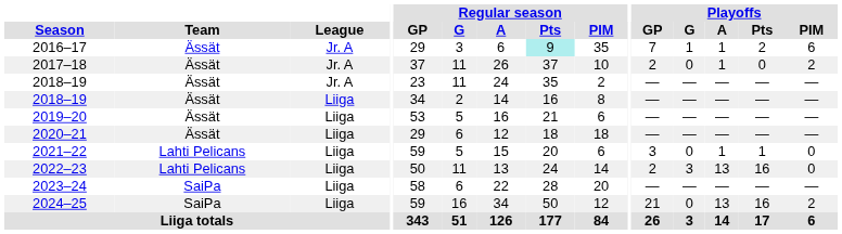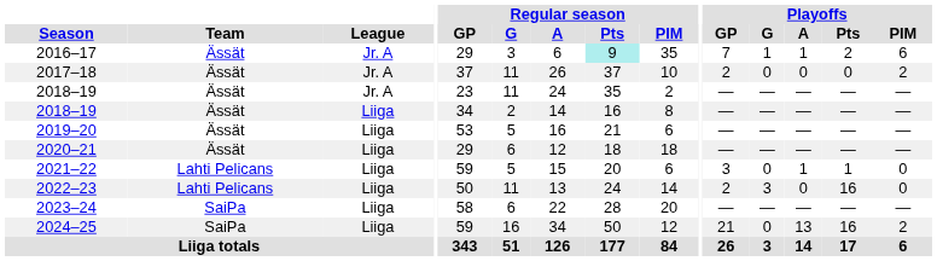2017–18 | Playoffs / A: 1 -> 0
2022–23 | Playoffs / A: 13 -> 0
